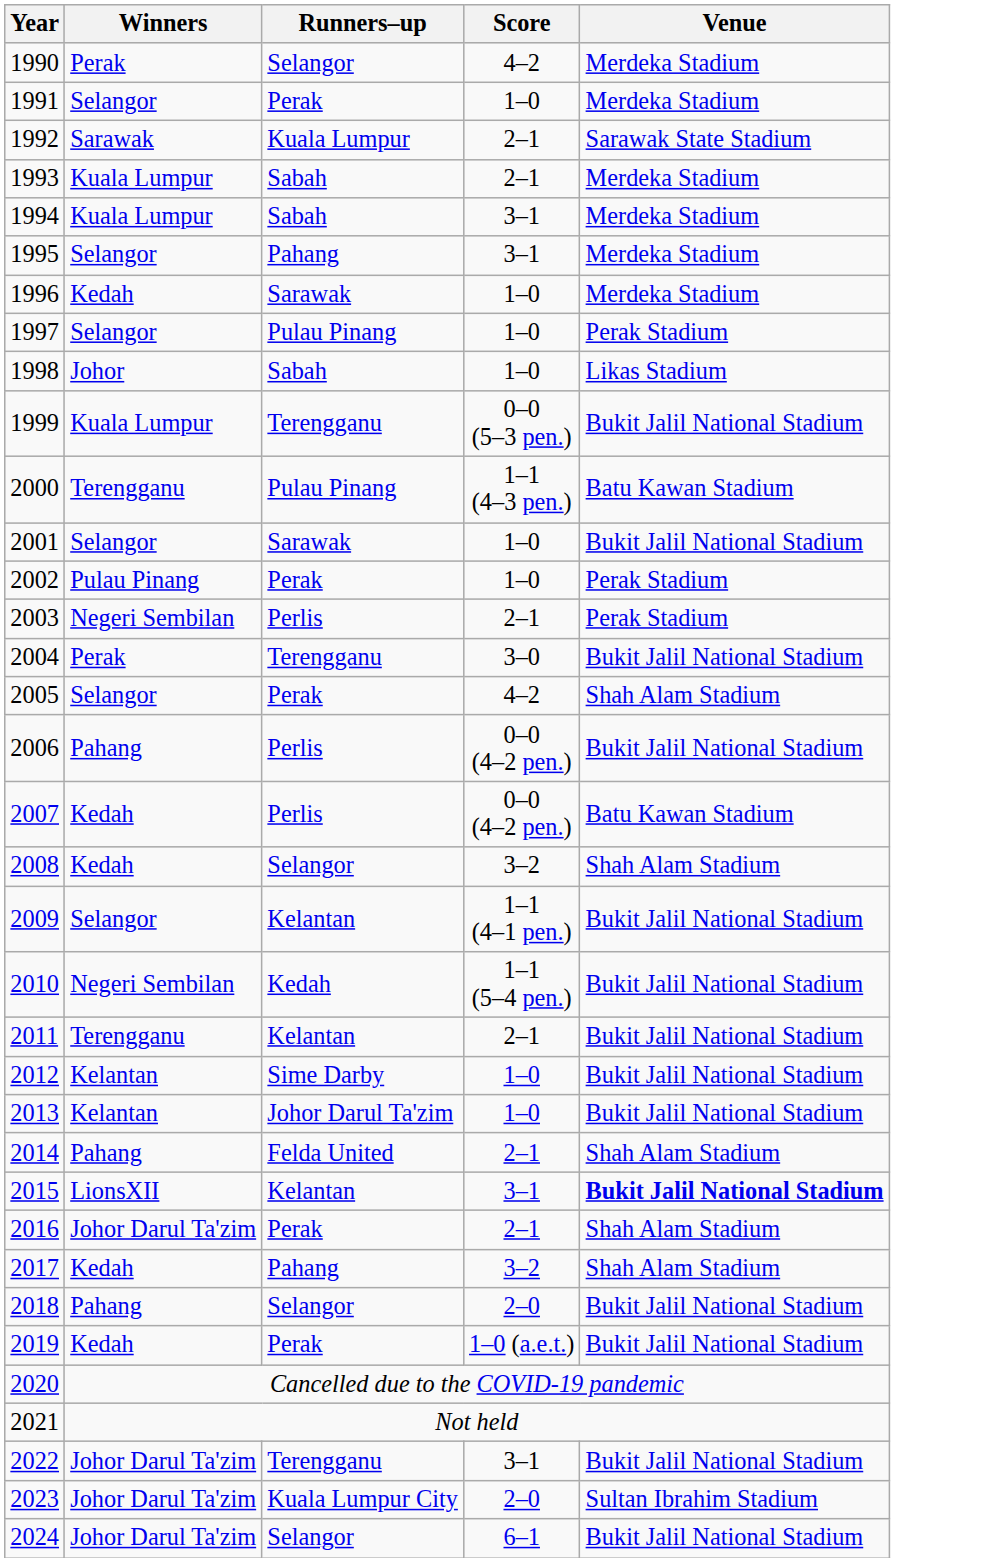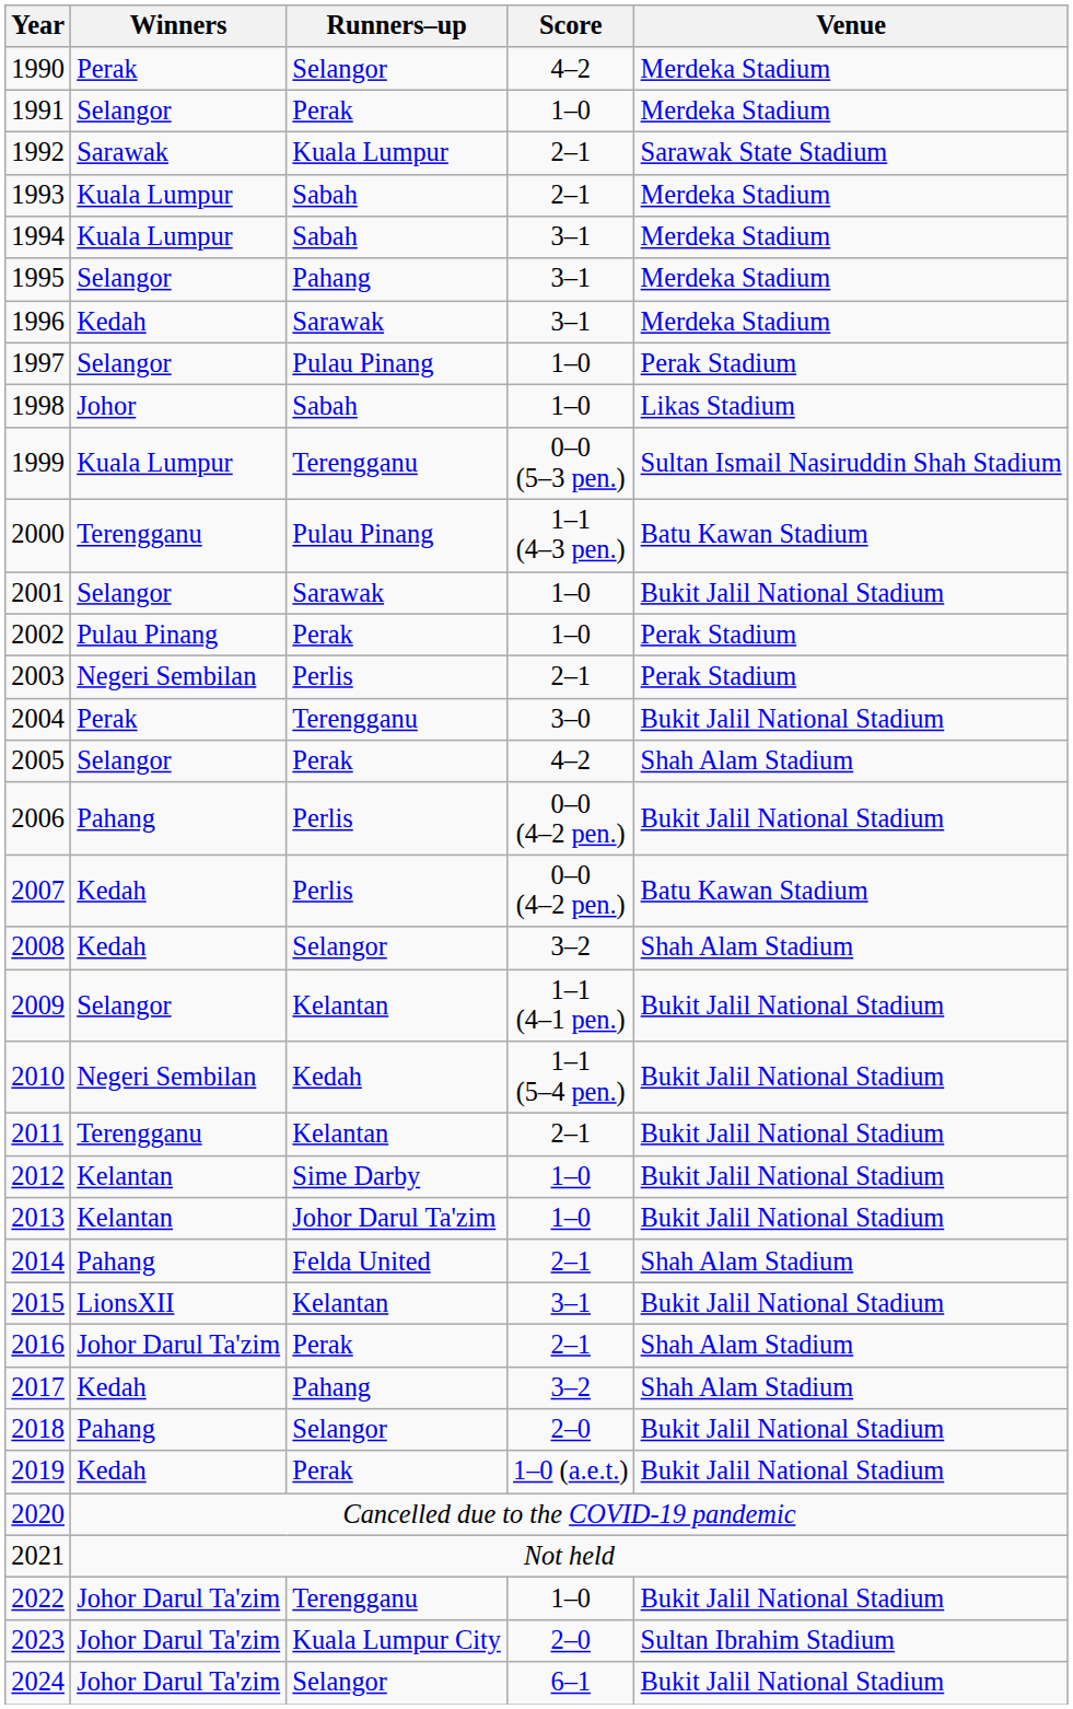1996 | Score: 1–0 -> 3–1
1999 | Venue: Bukit Jalil National Stadium -> Sultan Ismail Nasiruddin Shah Stadium
2015 | Venue: bold -> normal
2022 | Score: 3–1 -> 1–0
